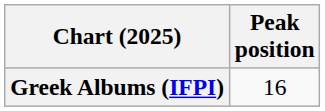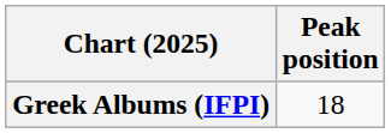Greek Albums (IFPI) | Peak position: 16 -> 18
